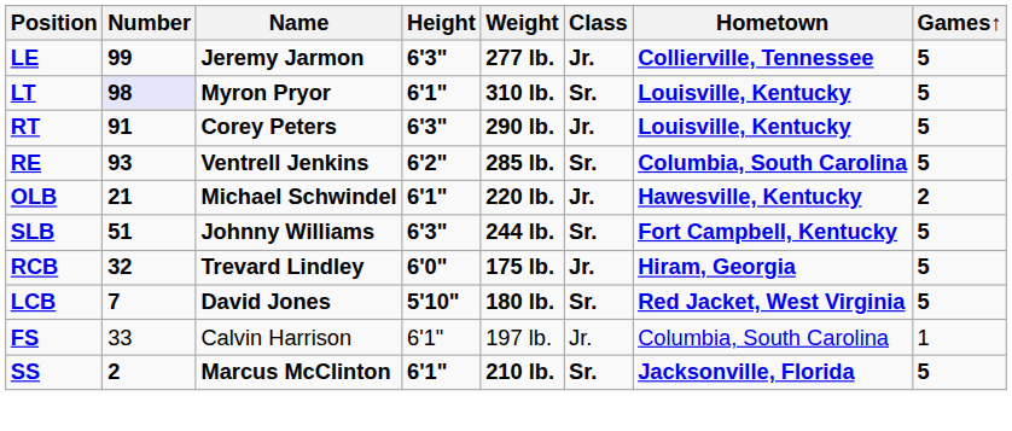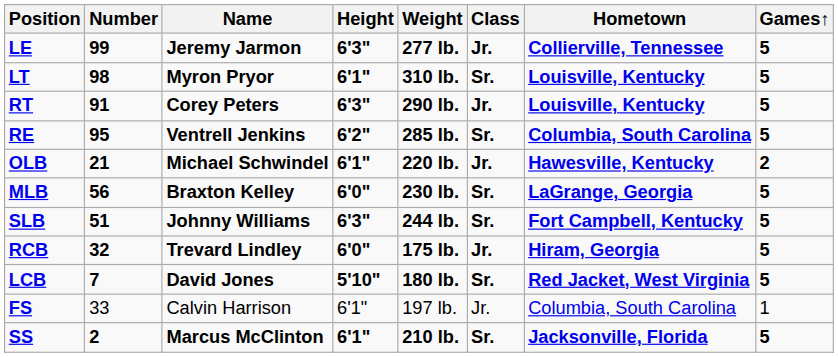LT | Number: lavender background -> no background
RE | Number: 93 -> 95
+ row: MLB | 56 | Braxton Kelley | 6'0" | 230 lb. | Sr. | LaGrange, Georgia | 5
